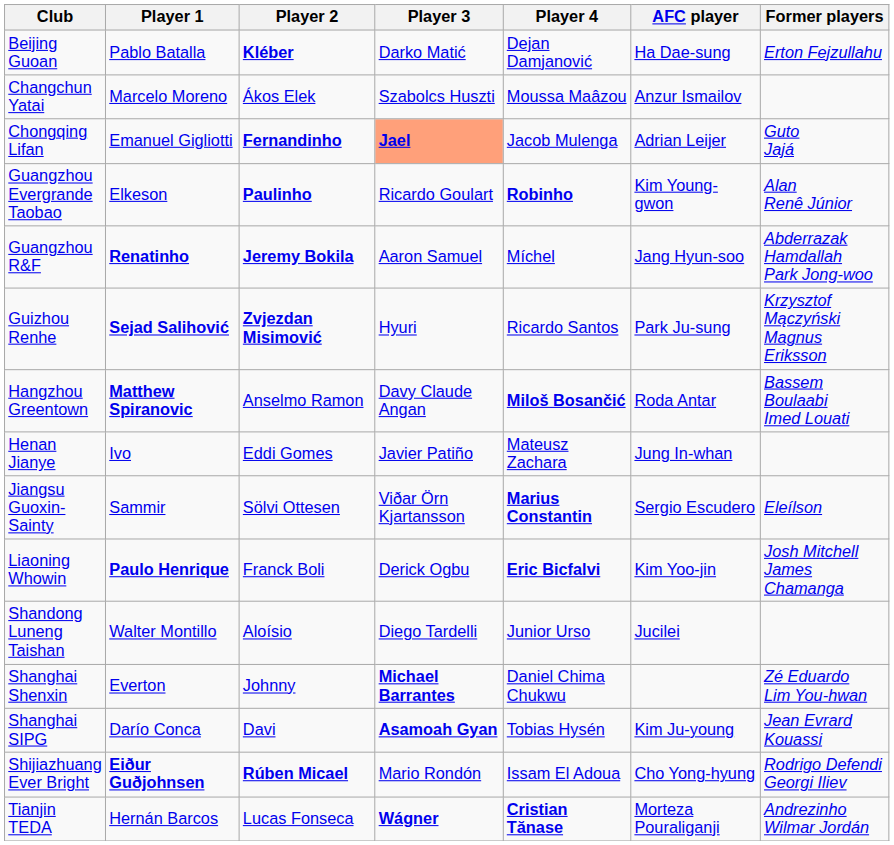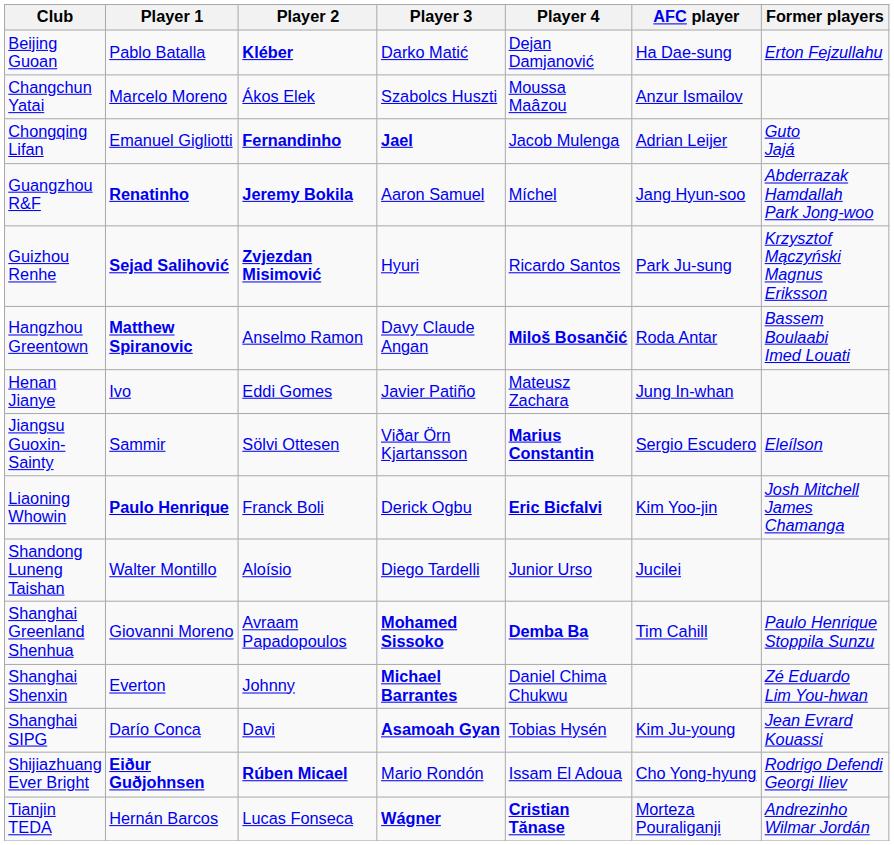Chongqing Lifan | Player 3: lightsalmon background -> no background
- row: Guangzhou Evergrande Taobao | Elkeson | Paulinho | Ricardo Goulart | Robinho | Kim Young-gwon | Alan Renê Júnior
+ row: Shanghai Greenland Shenhua | Giovanni Moreno | Avraam Papadopoulos | Mohamed Sissoko | Demba Ba | Tim Cahill | Paulo Henrique Stoppila Sunzu
